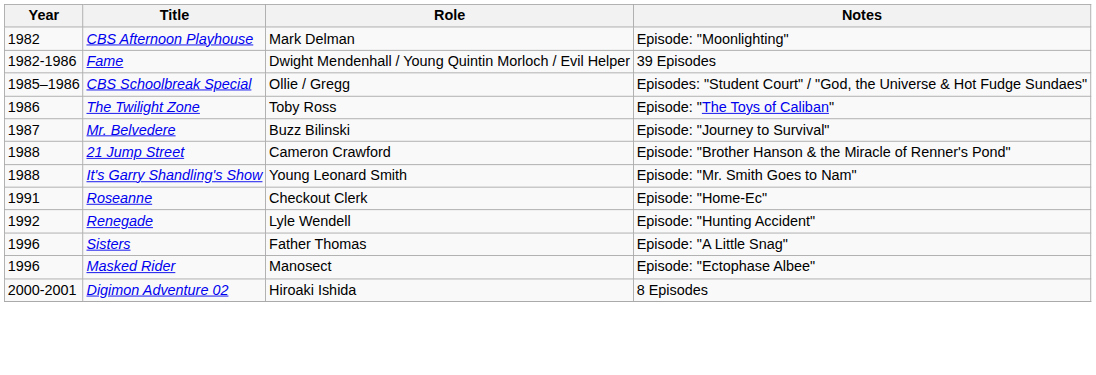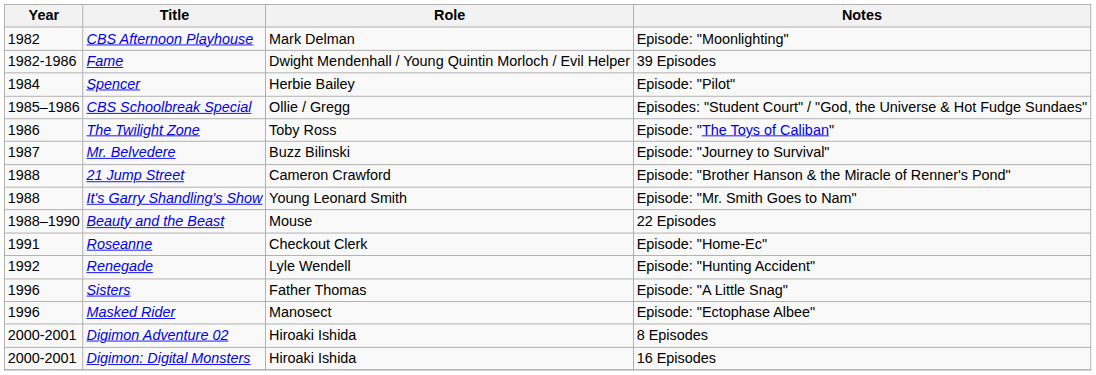+ row: 1984 | Spencer | Herbie Bailey | Episode: "Pilot"
+ row: 1988–1990 | Beauty and the Beast | Mouse | 22 Episodes
+ row: 2000-2001 | Digimon: Digital Monsters | Hiroaki Ishida | 16 Episodes
